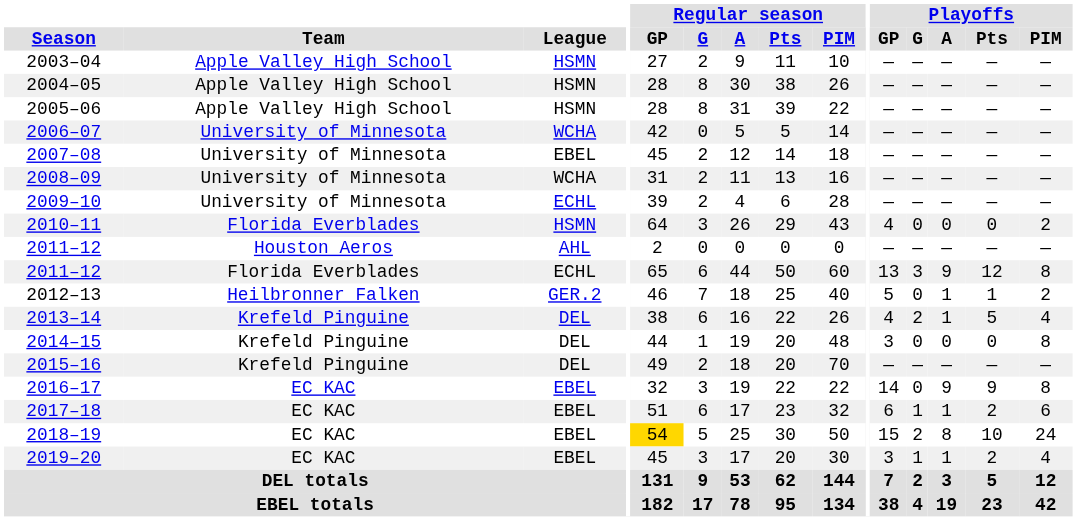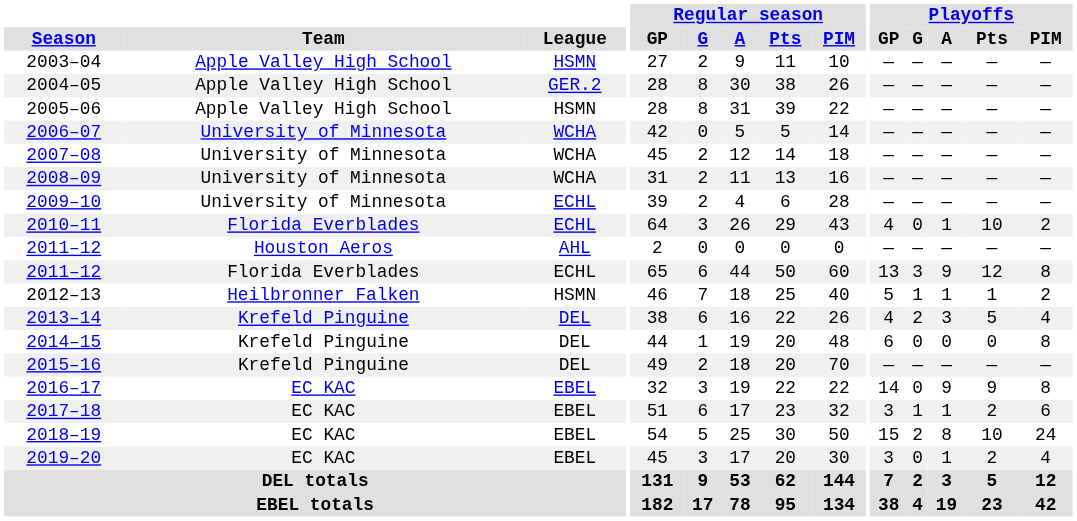2004–05 | League: HSMN -> GER.2
2007–08 | League: EBEL -> WCHA
2010–11 | League: HSMN -> ECHL
2010–11 | Playoffs / A: 0 -> 1
2010–11 | Playoffs / Pts: 0 -> 10
2012–13 | League: GER.2 -> HSMN
2012–13 | Playoffs / G: 0 -> 1
2013–14 | Playoffs / A: 1 -> 3
2014–15 | Playoffs / GP: 3 -> 6
2017–18 | Playoffs / GP: 6 -> 3
2018–19 | Regular season / GP: gold background -> no background
2019–20 | Playoffs / G: 1 -> 0
